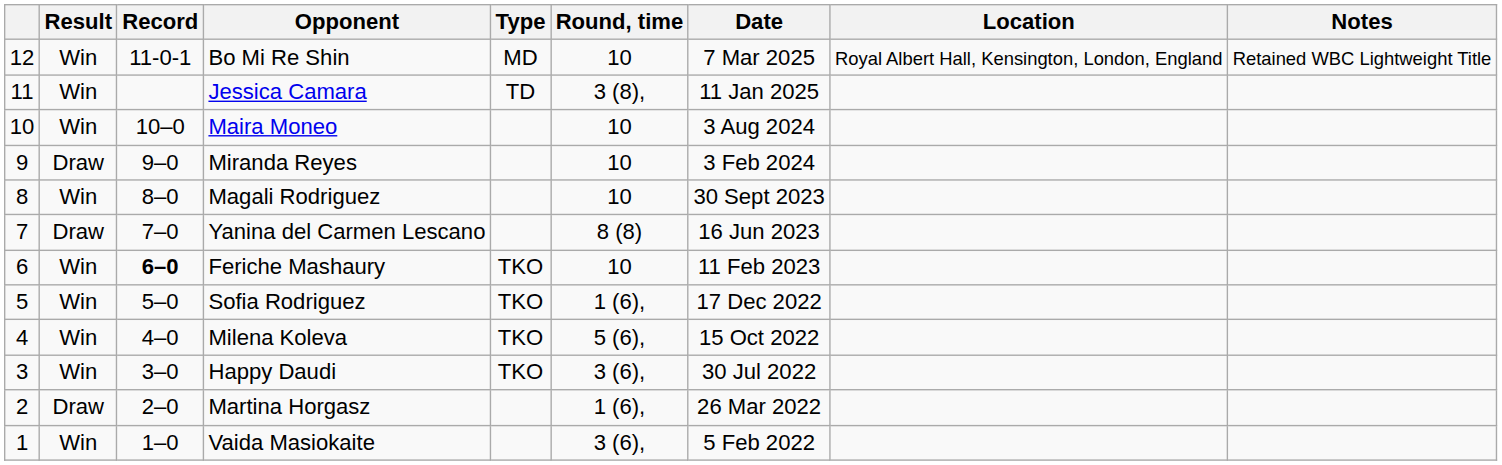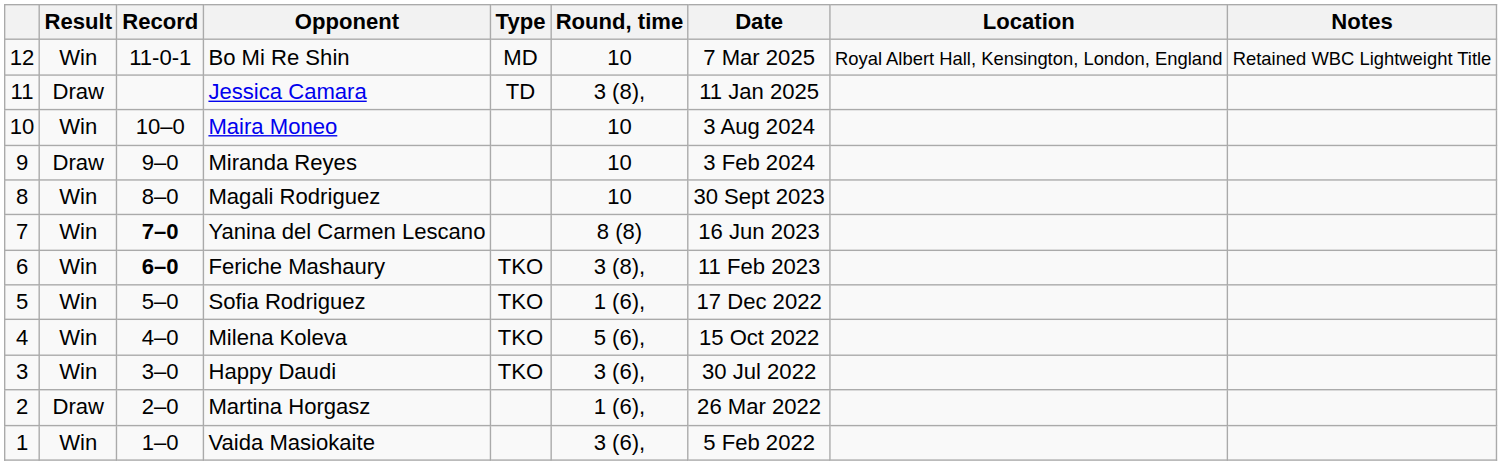Jessica Camara | Result: Win -> Draw
Yanina del Carmen Lescano | Result: Draw -> Win
Yanina del Carmen Lescano | Record: normal -> bold
Feriche Mashaury | Round, time: 10 -> 3 (8),
